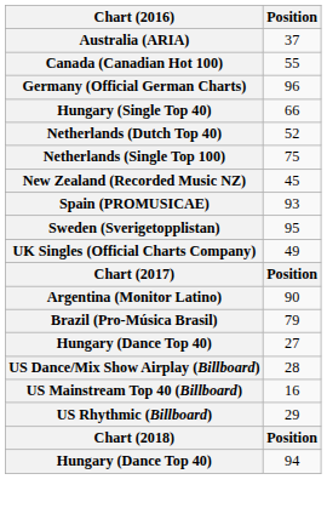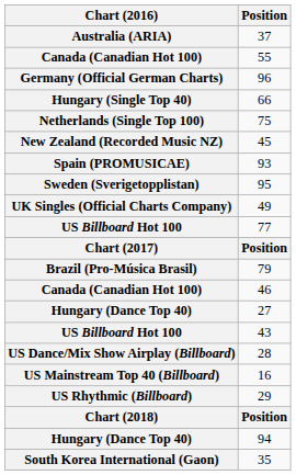- row: Netherlands (Dutch Top 40) | 52
+ row: US Billboard Hot 100 | 77
- row: Argentina (Monitor Latino) | 90
+ row: Canada (Canadian Hot 100) | 46
+ row: US Billboard Hot 100 | 43
+ row: South Korea International (Gaon) | 35
